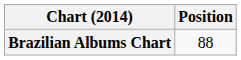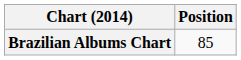Brazilian Albums Chart | Position: 88 -> 85
